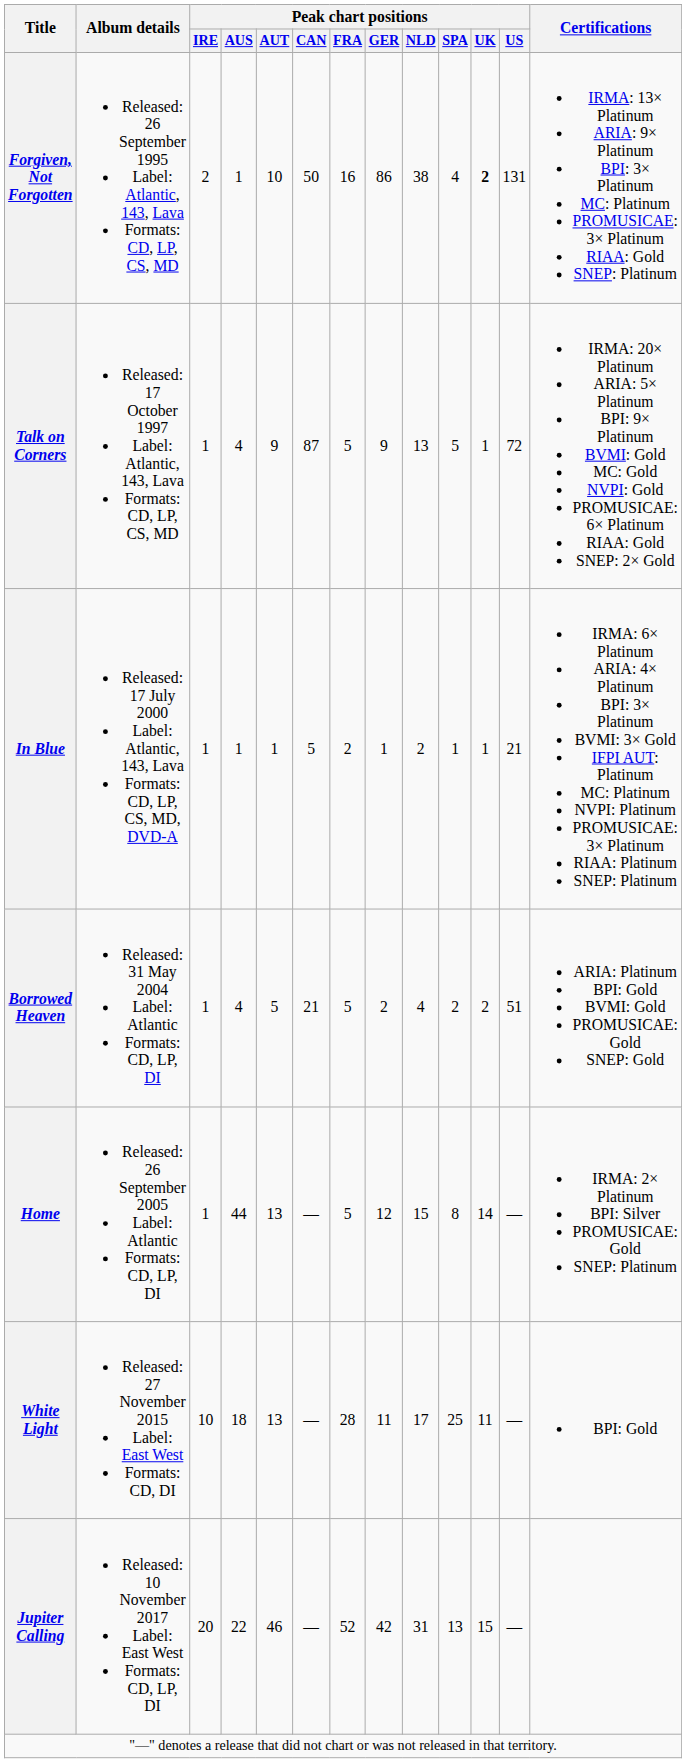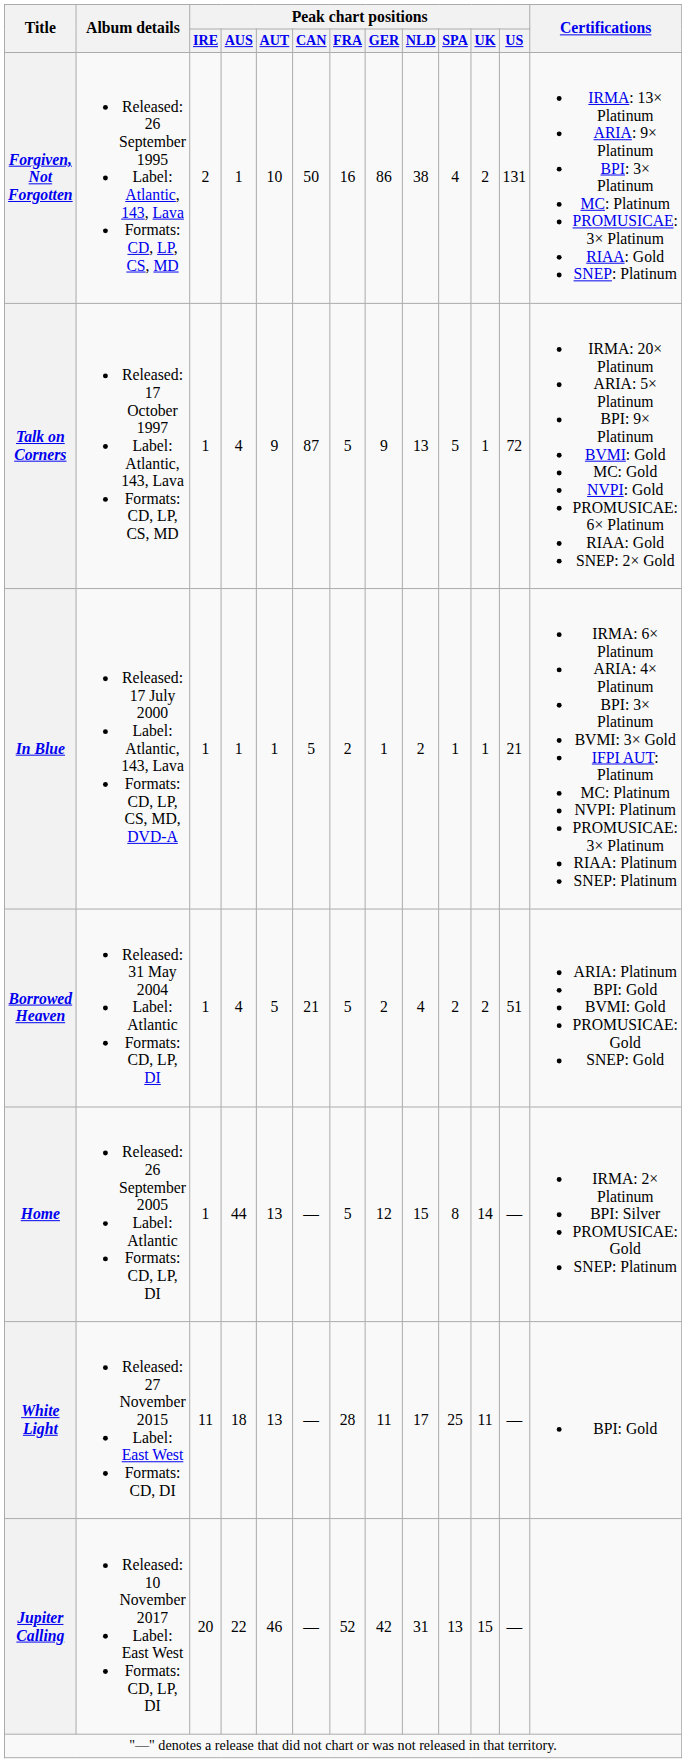Forgiven, Not Forgotten | Peak chart positions / UK: bold -> normal
White Light | Peak chart positions / IRE: 10 -> 11
